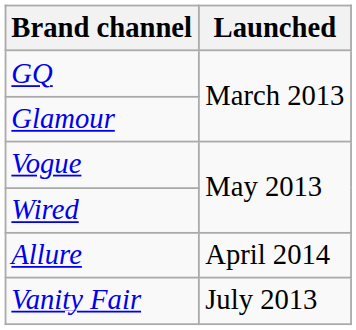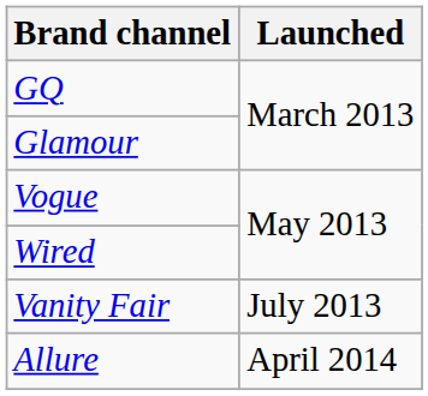rows swapped: Vanity Fair <-> Allure
